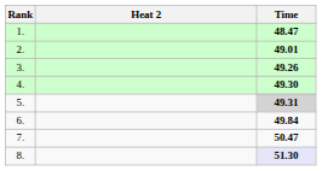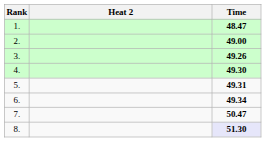2. | Time: 49.01 -> 49.00
5. | Time: lightgrey background -> no background
6. | Time: 49.84 -> 49.34
